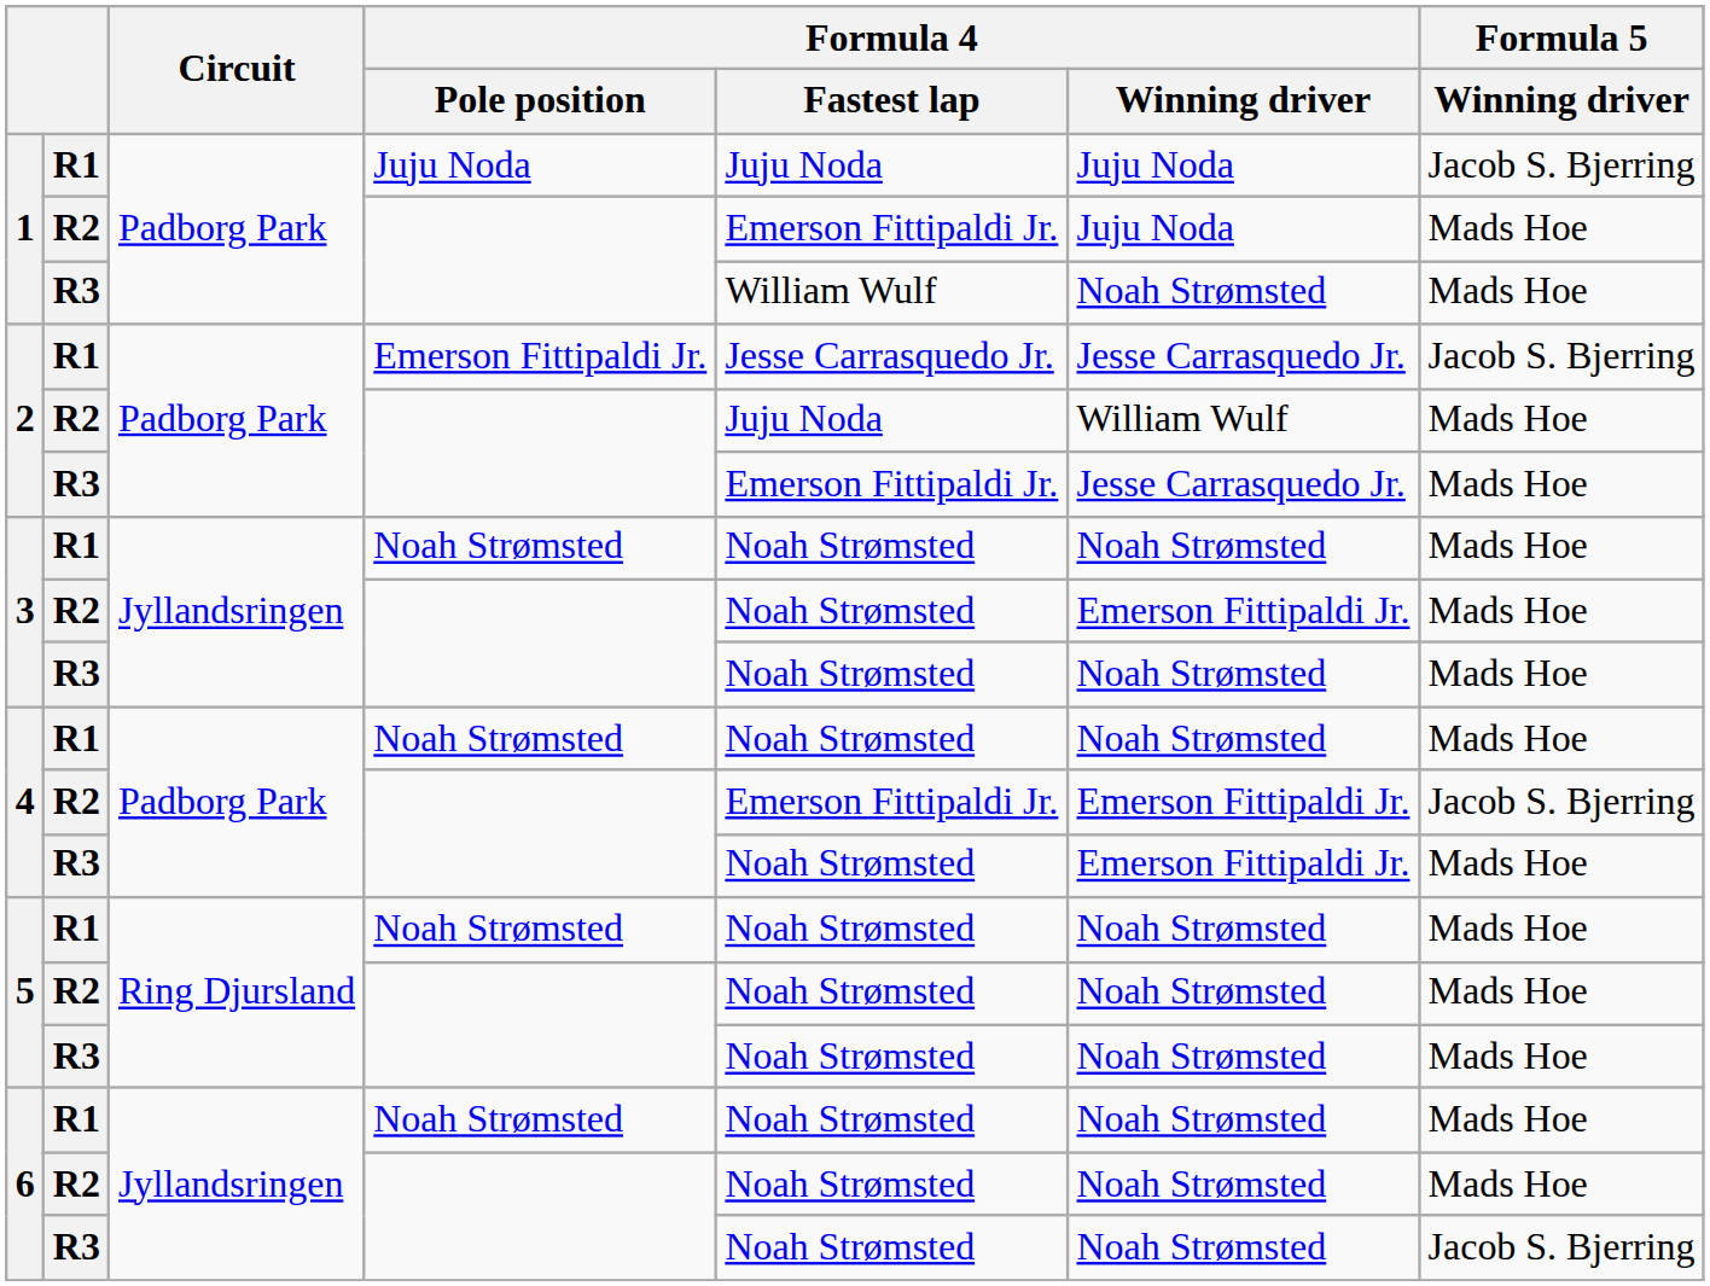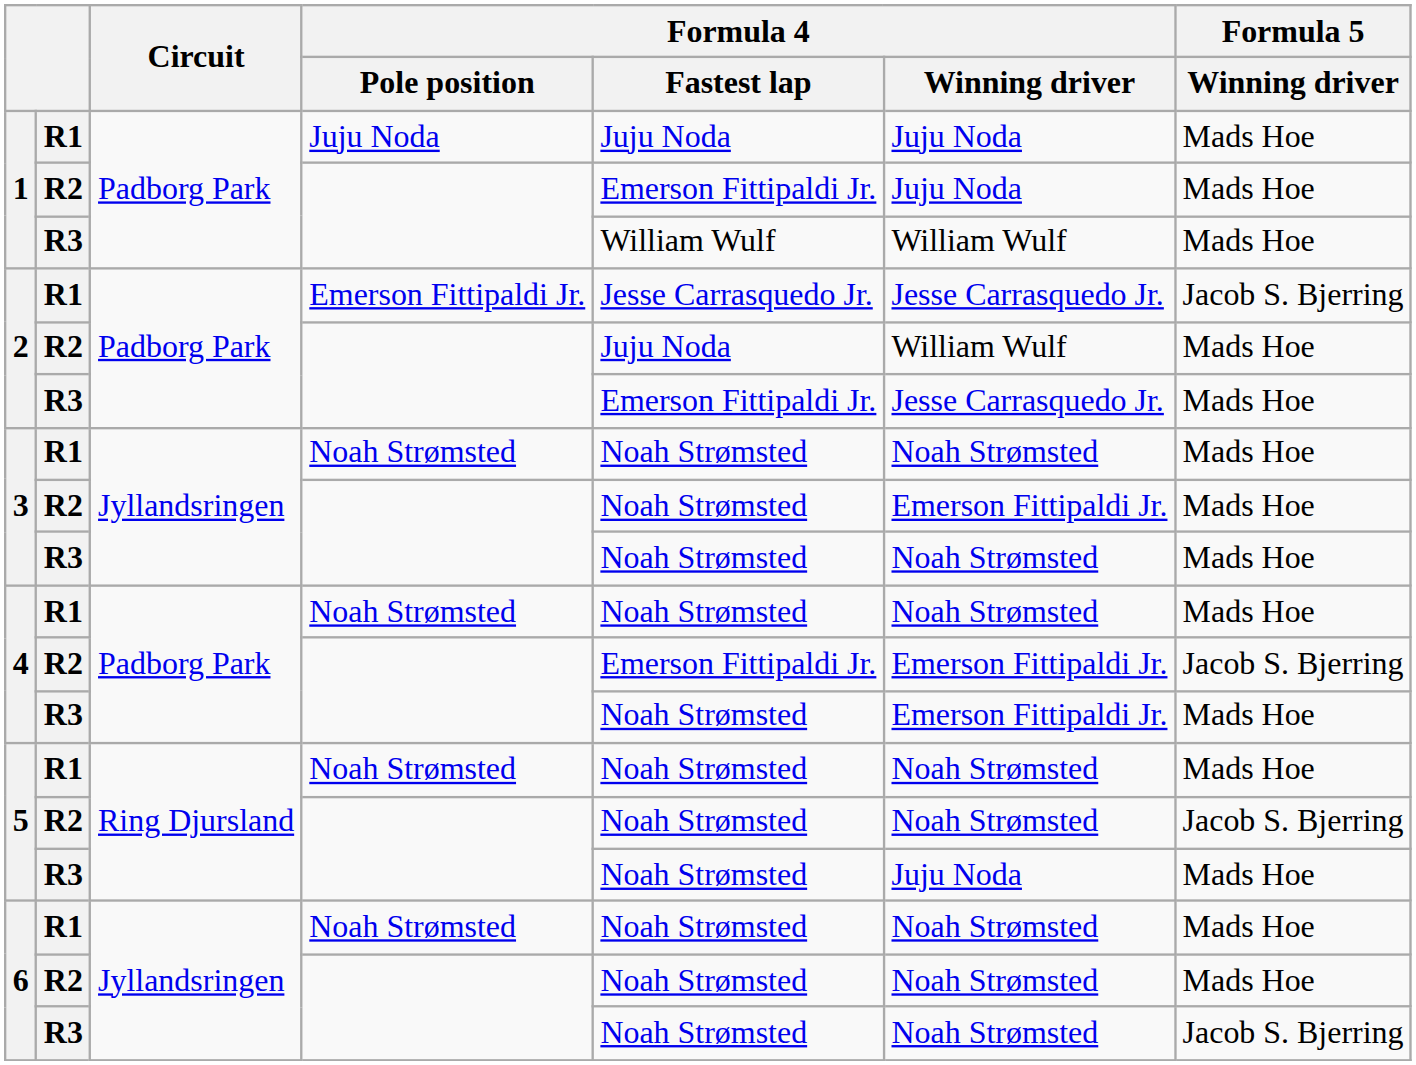1 / R1 | Formula 5 / Winning driver: Jacob S. Bjerring -> Mads Hoe
1 / R3 | Formula 4 / Winning driver: Noah Strømsted -> William Wulf
5 / R2 | Formula 5 / Winning driver: Mads Hoe -> Jacob S. Bjerring
5 / R3 | Formula 4 / Winning driver: Noah Strømsted -> Juju Noda
